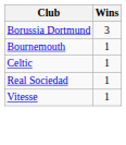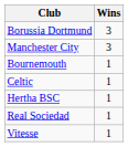+ row: Manchester City | 3
+ row: Hertha BSC | 1
